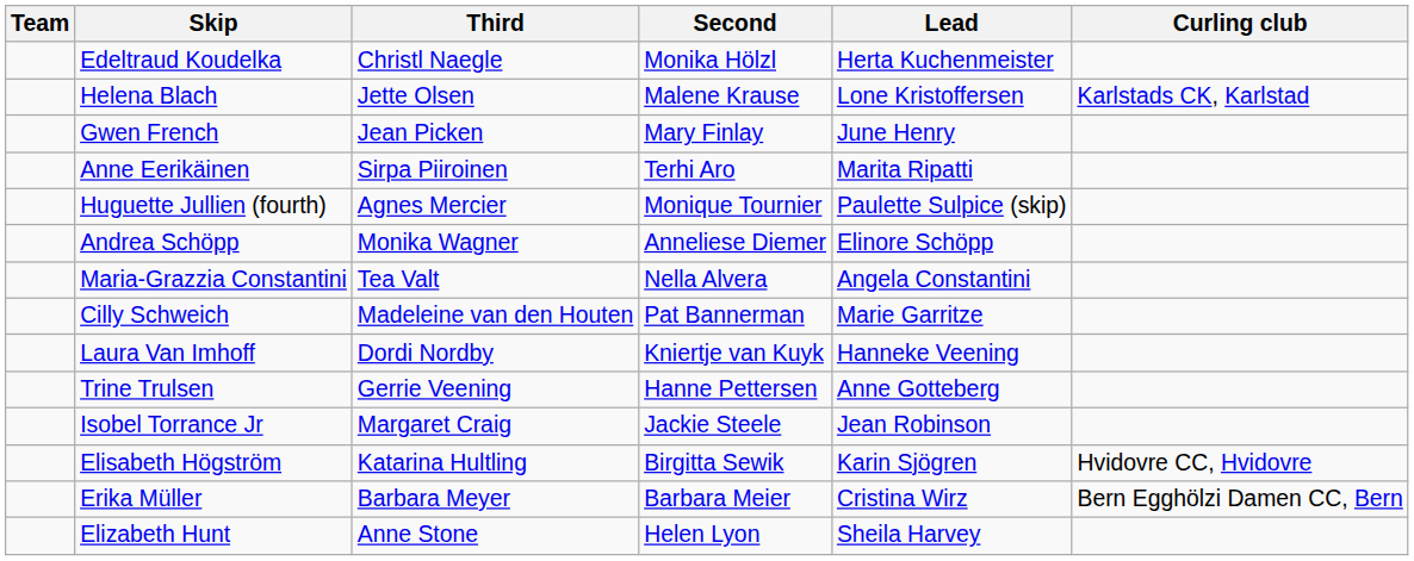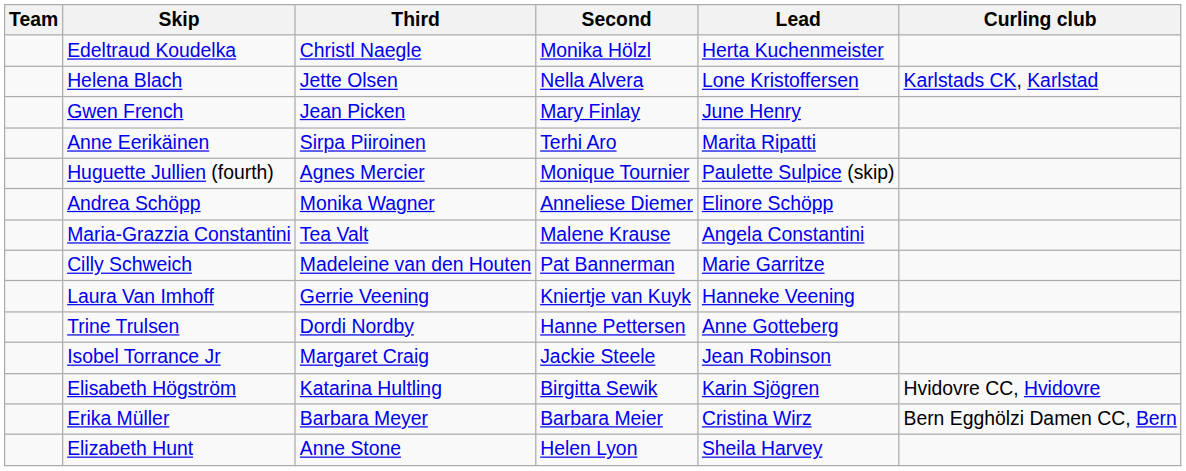Helena Blach | Second: Malene Krause -> Nella Alvera
Maria-Grazzia Constantini | Second: Nella Alvera -> Malene Krause
Laura Van Imhoff | Third: Dordi Nordby -> Gerrie Veening
Trine Trulsen | Third: Gerrie Veening -> Dordi Nordby
